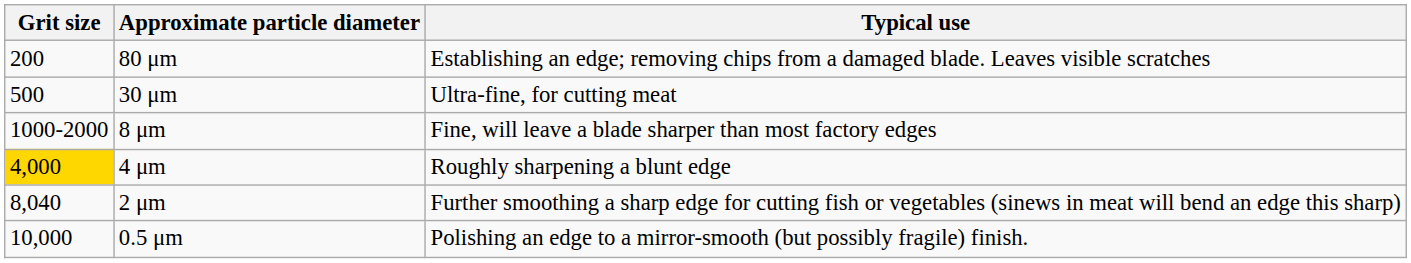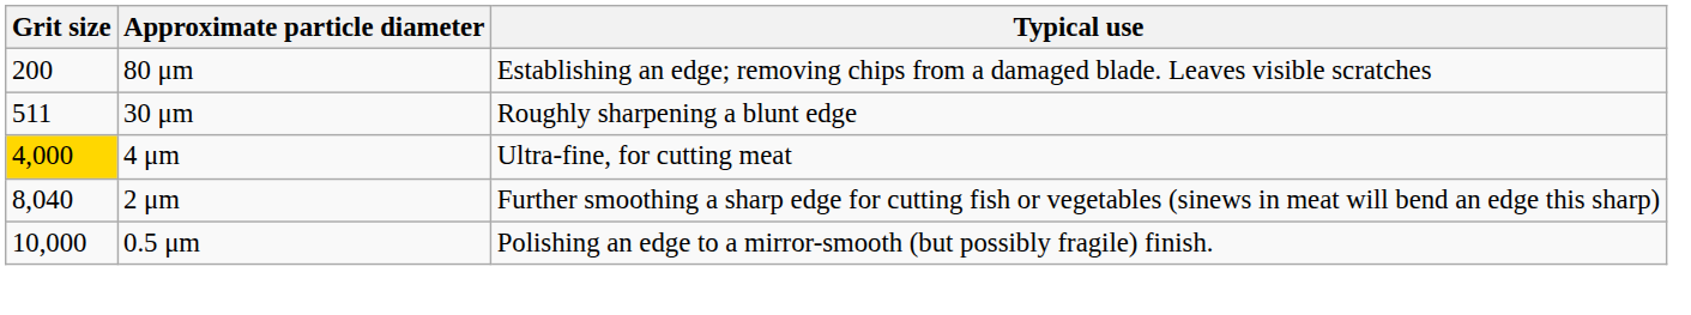30 μm | Grit size: 500 -> 511
30 μm | Typical use: Ultra-fine, for cutting meat -> Roughly sharpening a blunt edge
- row: 1000-2000 | 8 μm | Fine, will leave a blade sharper than most factory edges
4 μm | Typical use: Roughly sharpening a blunt edge -> Ultra-fine, for cutting meat
